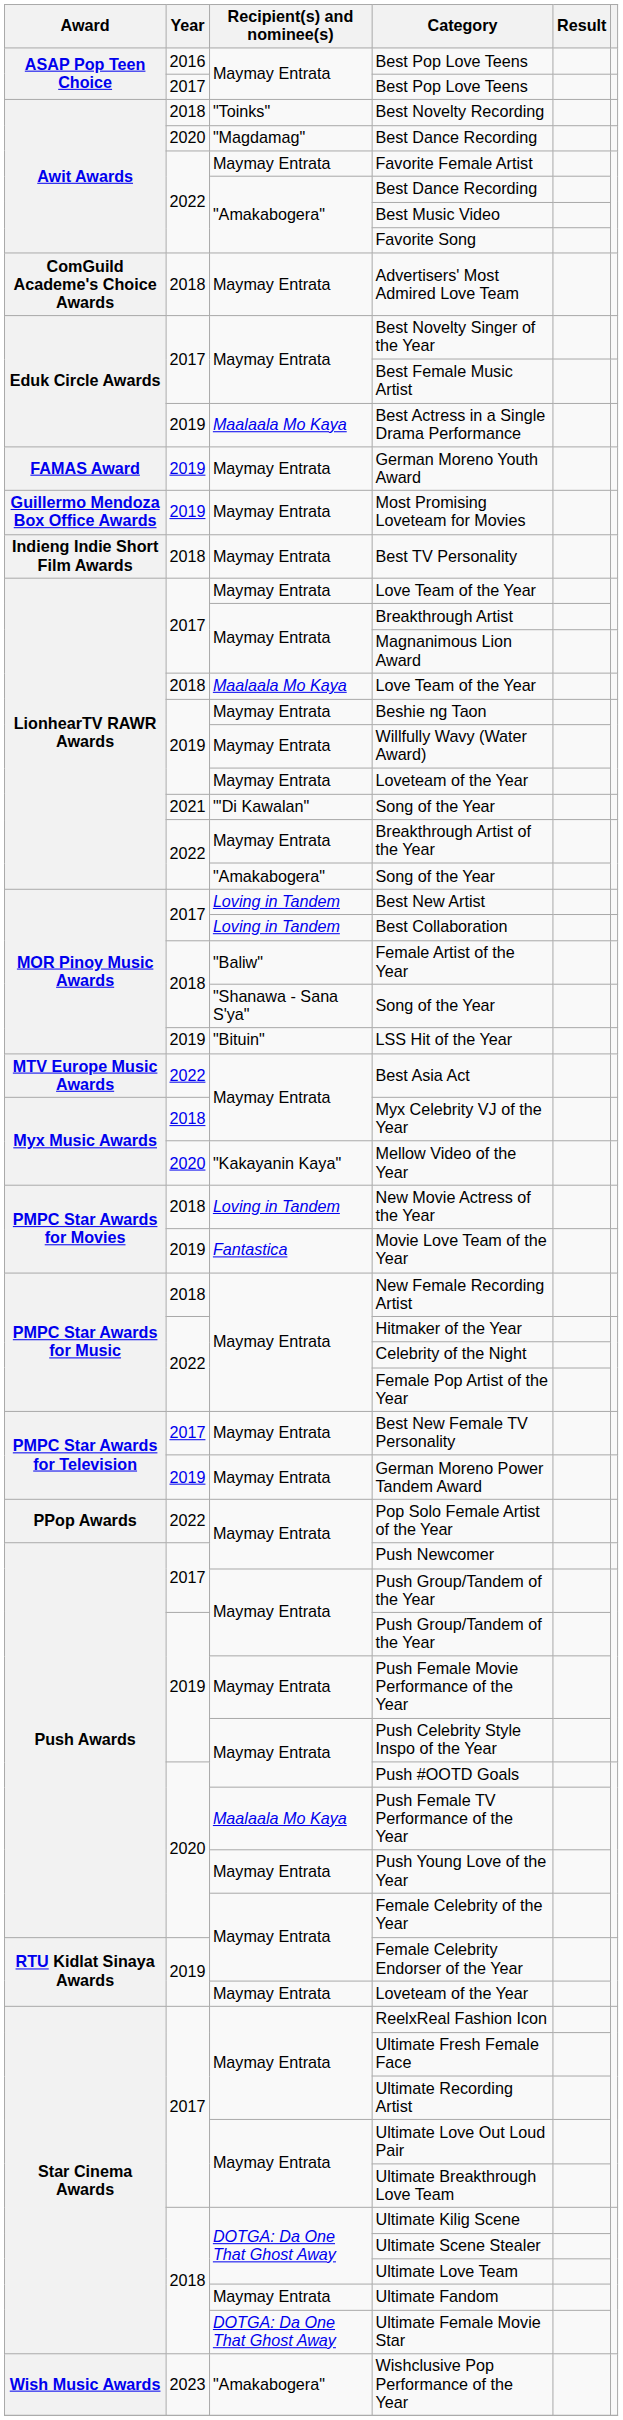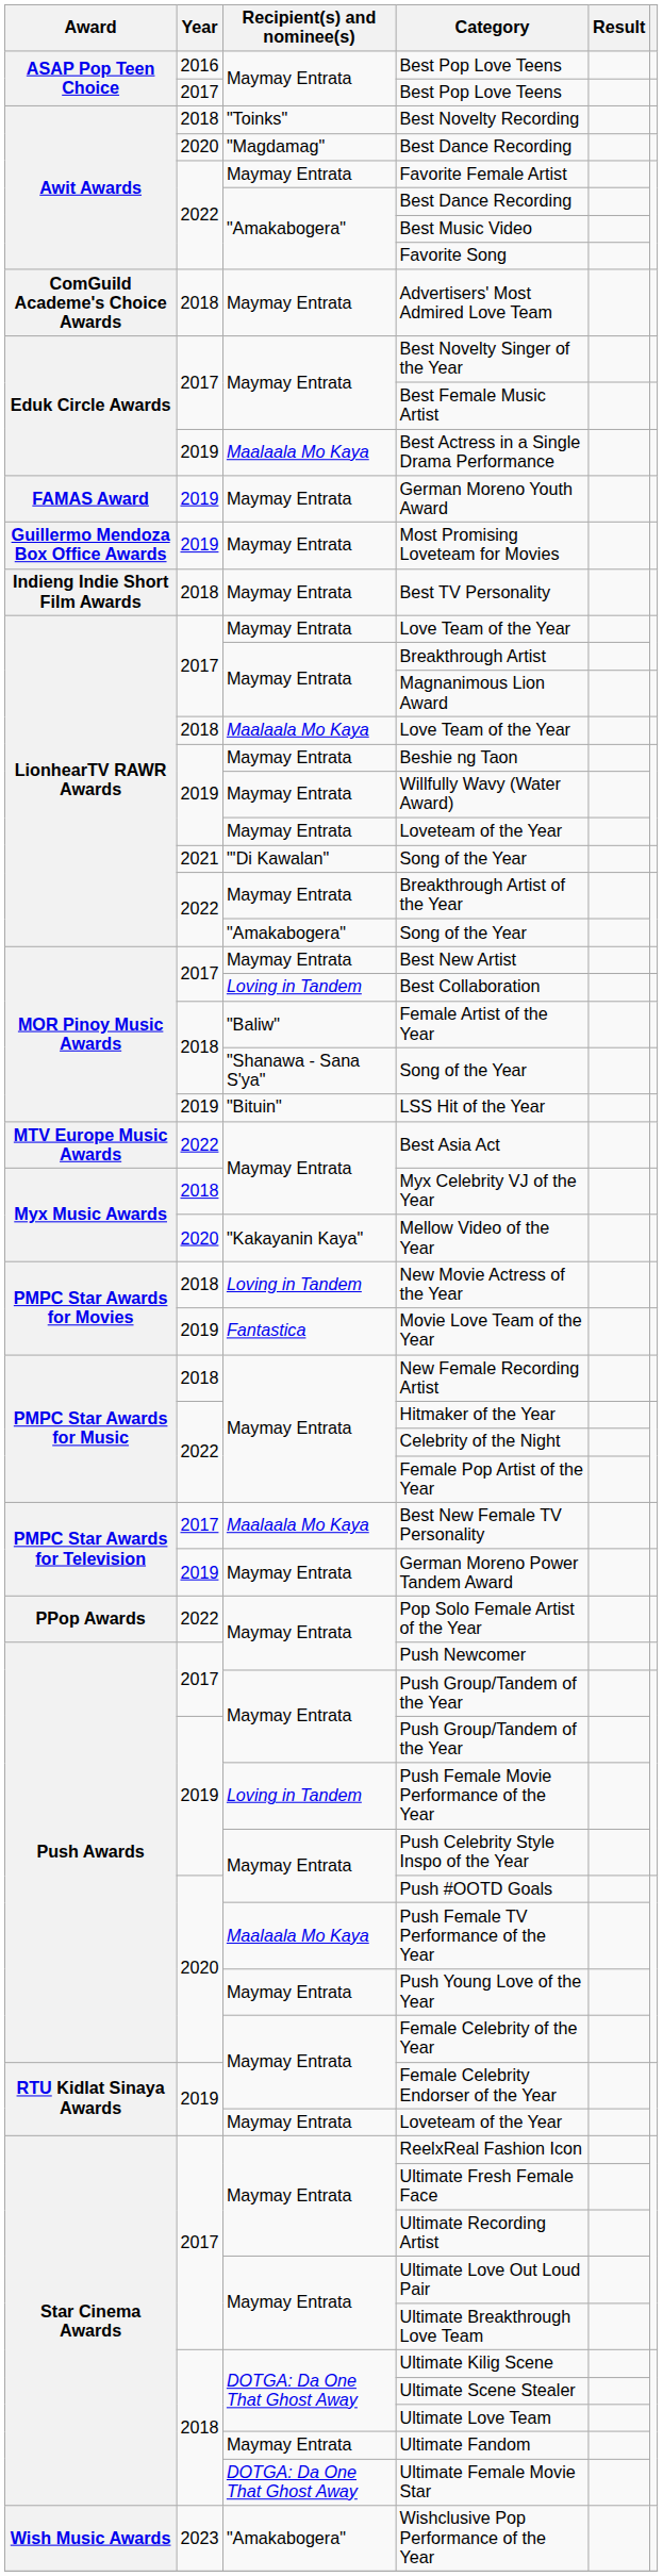Best New Artist | Recipient(s) and nominee(s): Loving in Tandem -> Maymay Entrata
Best New Female TV Personality | Recipient(s) and nominee(s): Maymay Entrata -> Maalaala Mo Kaya
Push Female Movie Performance of the Year | Recipient(s) and nominee(s): Maymay Entrata -> Loving in Tandem
